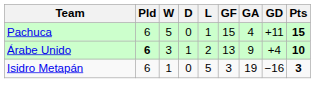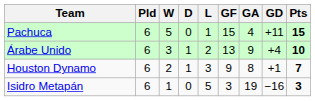Árabe Unido | Pld: bold -> normal
+ row: Houston Dynamo | 6 | 2 | 1 | 3 | 9 | 8 | +1 | 7
